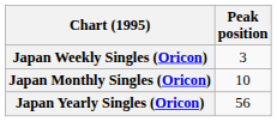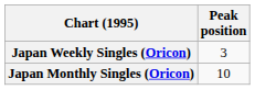- row: Japan Yearly Singles (Oricon) | 56
